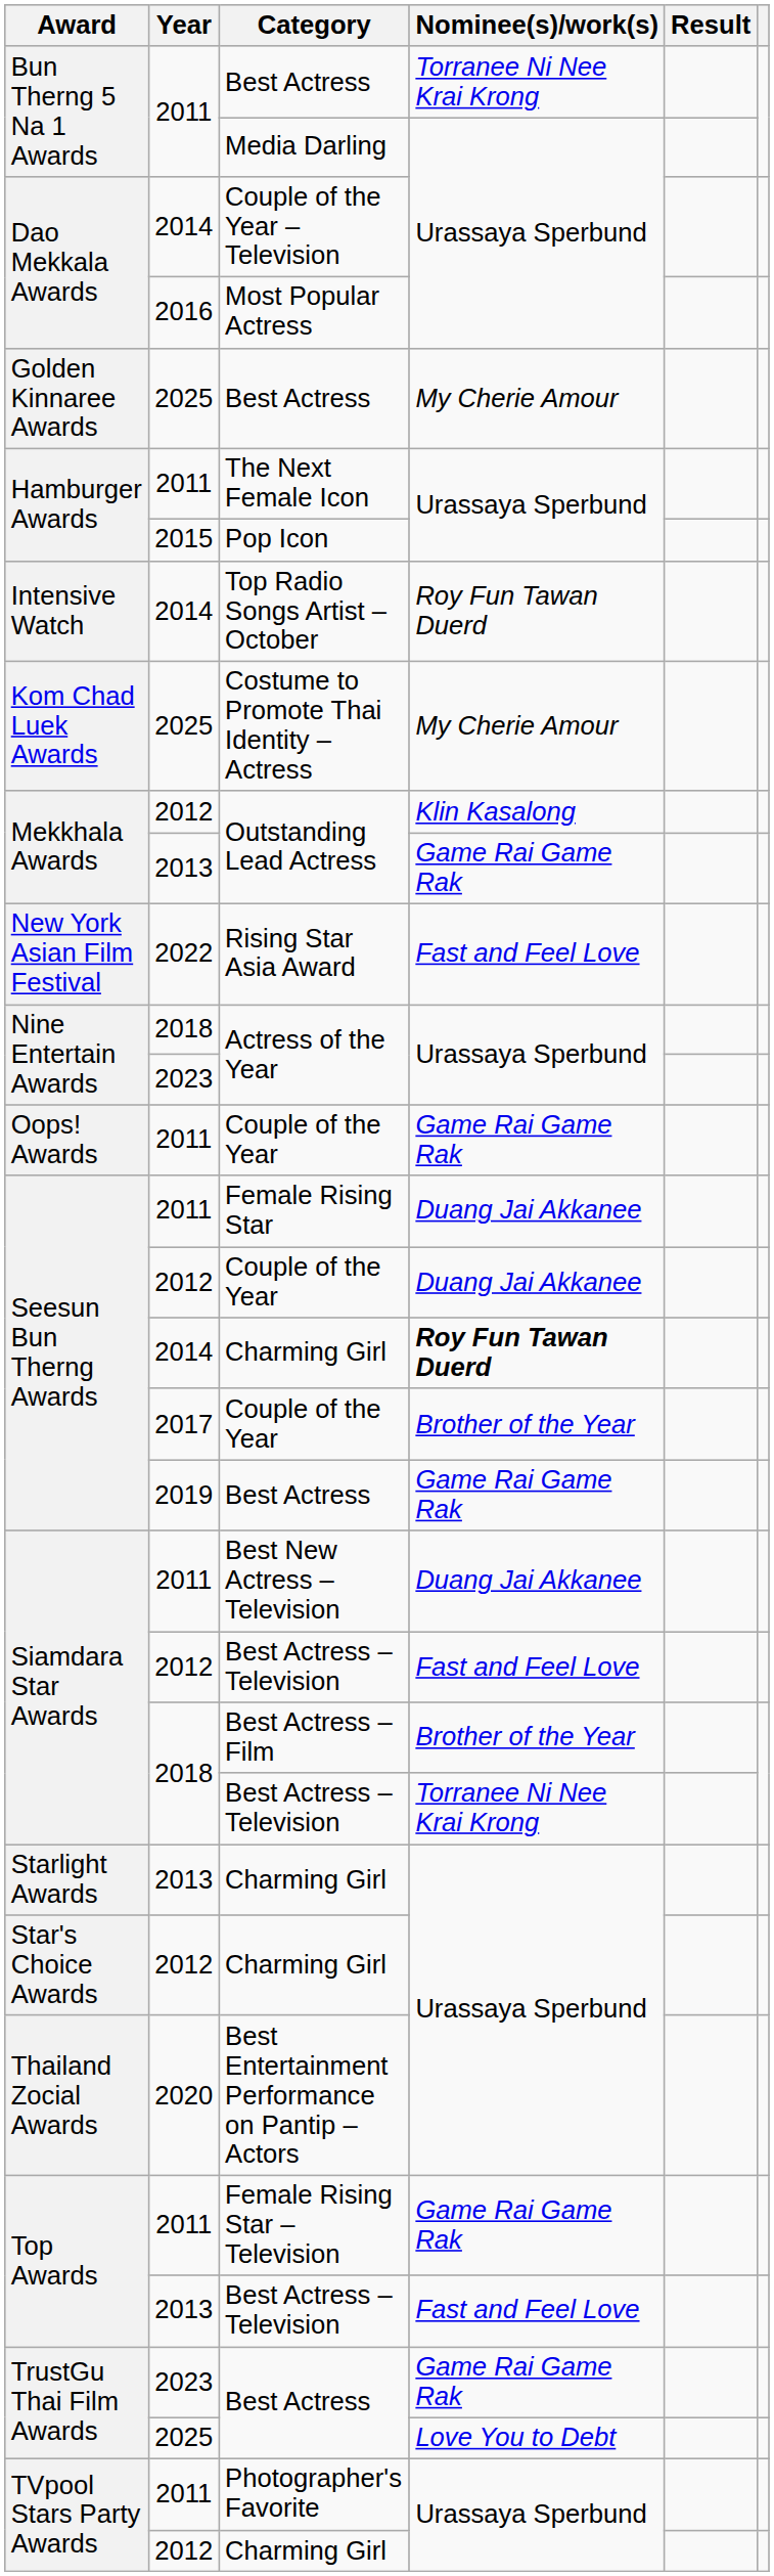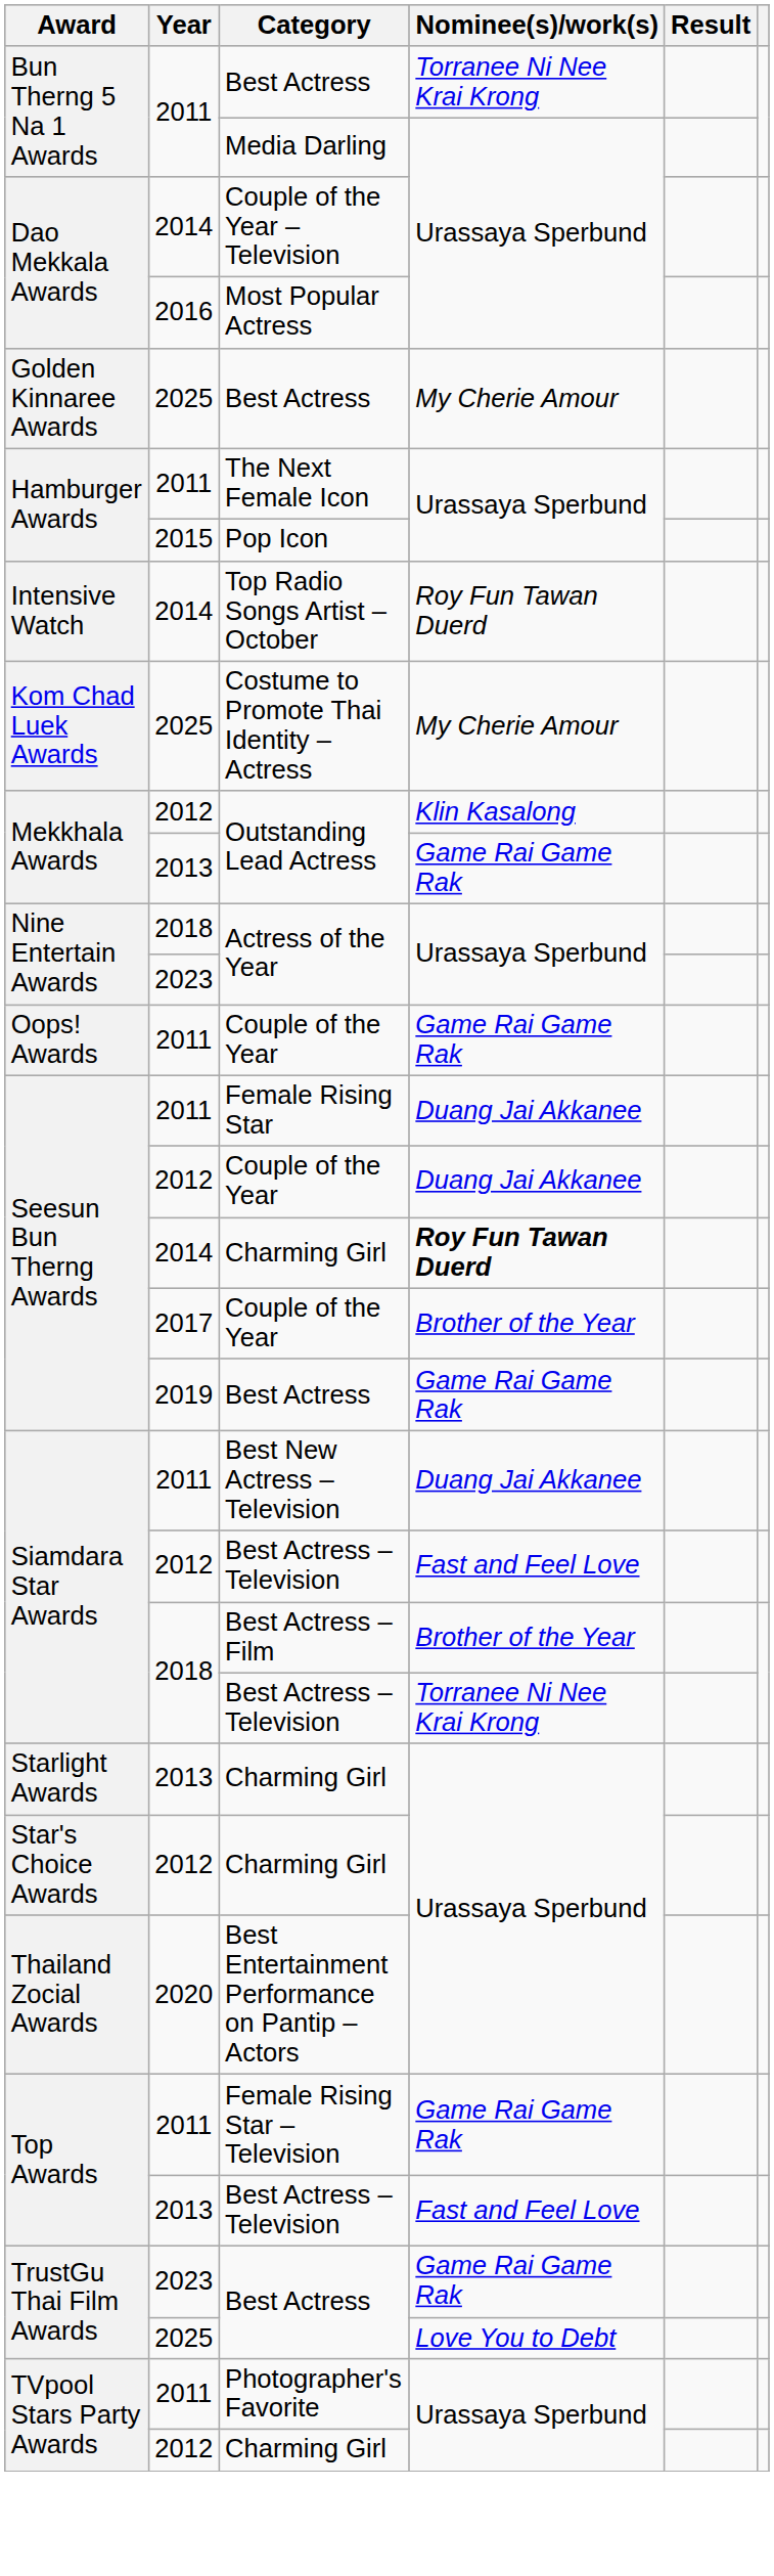- row: New York Asian Film Festival | 2022 | Rising Star Asia Award | Fast and Feel Love
